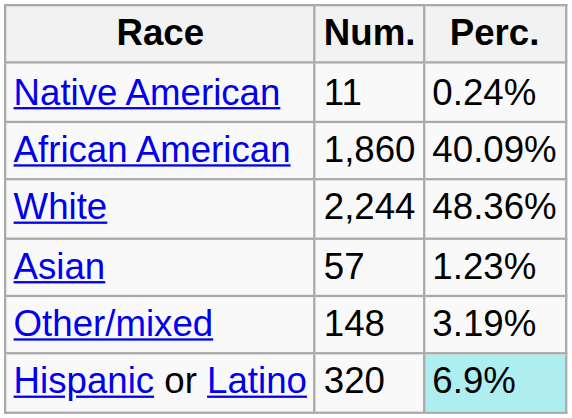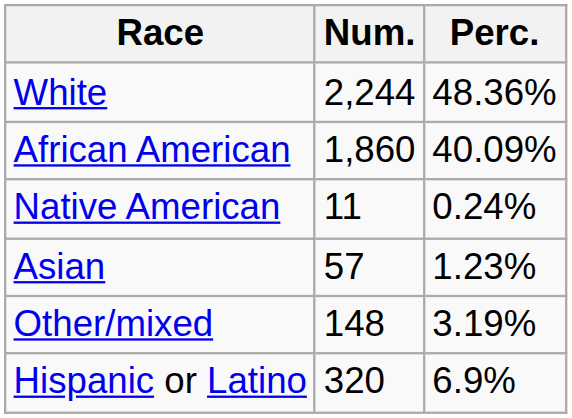rows swapped: White <-> Native American
Hispanic or Latino | Perc.: paleturquoise background -> no background
